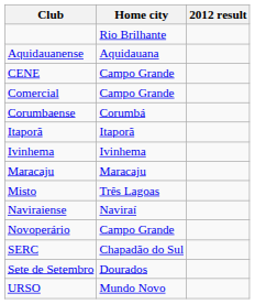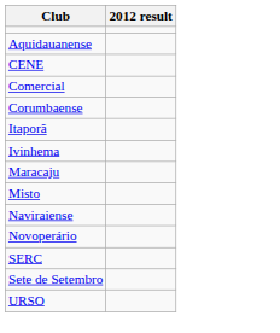- column: Home city | Rio Brilhante | Aquidauana | Campo Grande | Campo Grande | Corumbá | Itaporã | Ivinhema | Maracaju | Três Lagoas | Naviraí | Campo Grande | Chapadão do Sul | Dourados | Mundo Novo
